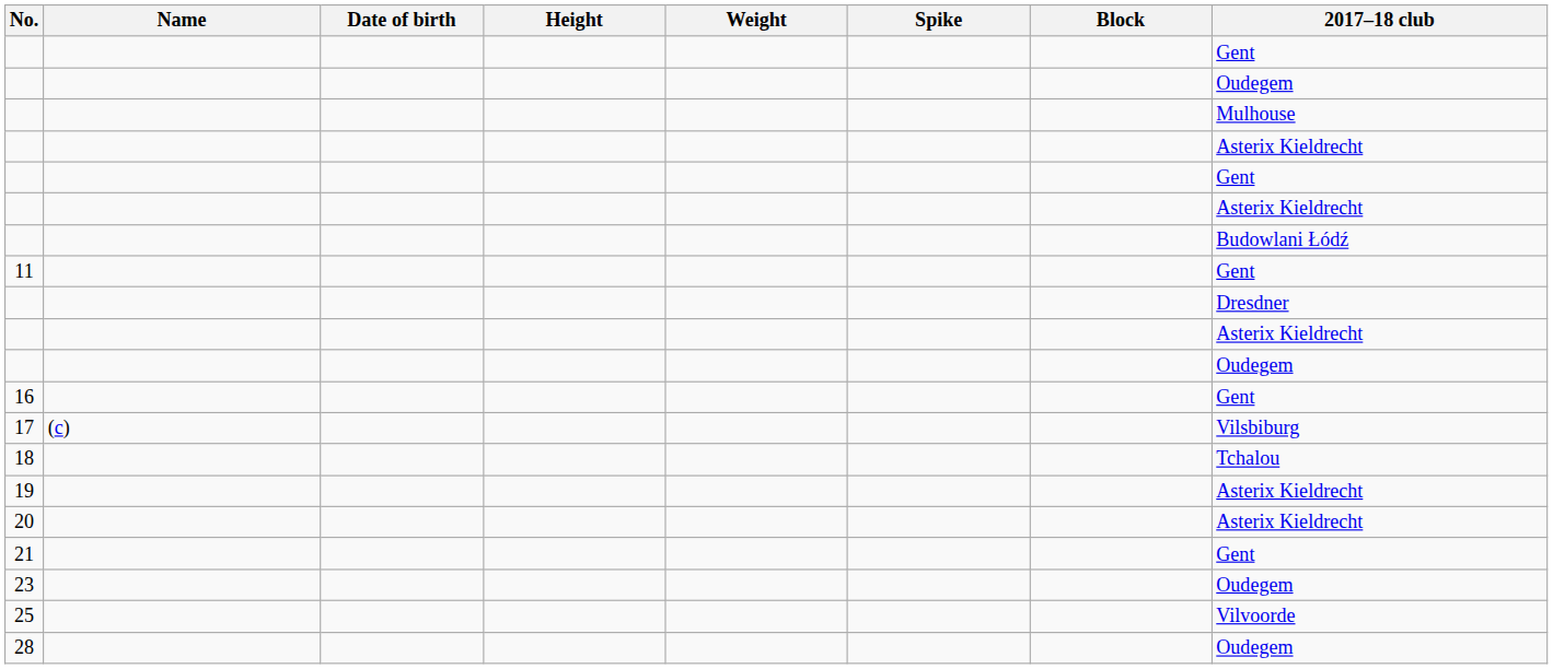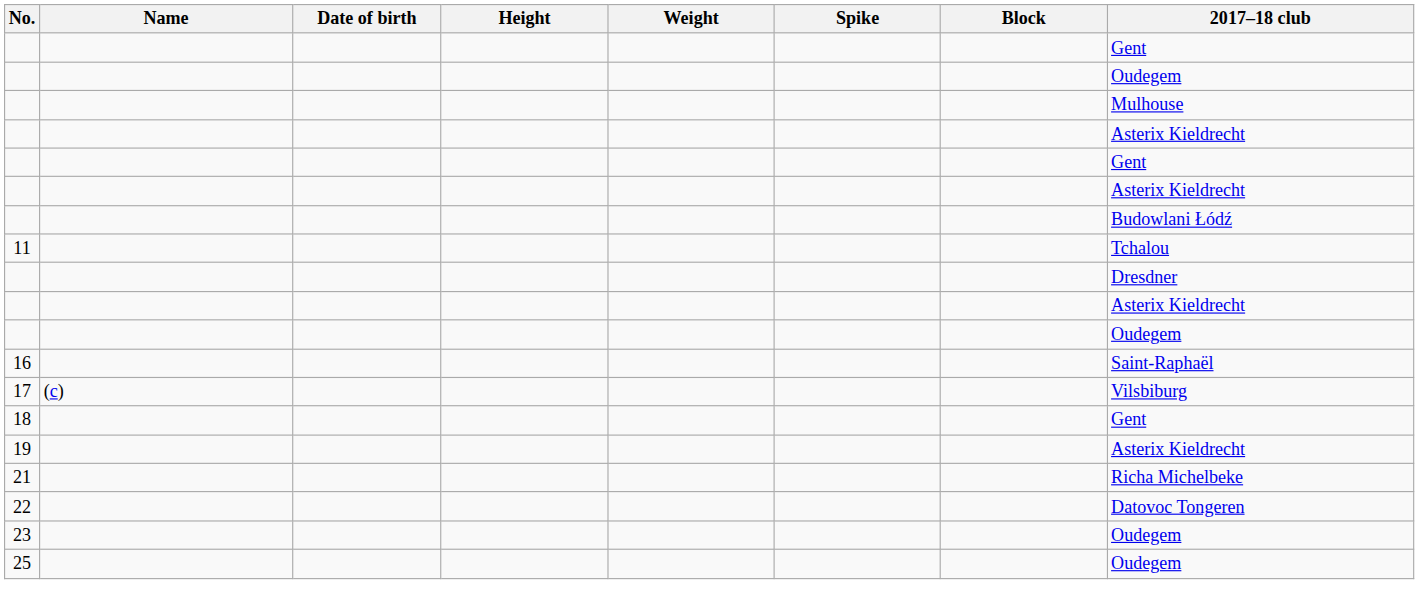11 | 2017–18 club: Gent -> Tchalou
16 | 2017–18 club: Gent -> Saint-Raphaël
18 | 2017–18 club: Tchalou -> Gent
- row: 20 | Asterix Kieldrecht
21 | 2017–18 club: Gent -> Richa Michelbeke
+ row: 22 | Datovoc Tongeren
25 | 2017–18 club: Vilvoorde -> Oudegem
- row: 28 | Oudegem
